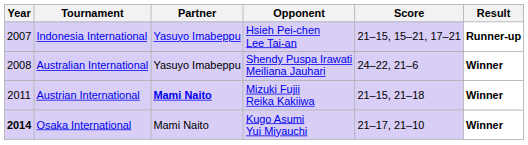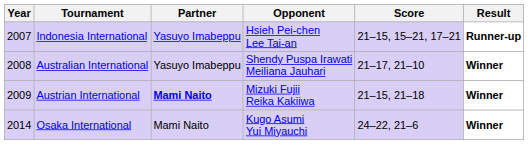Australian International | Score: 24–22, 21–6 -> 21–17, 21–10
Austrian International | Year: 2011 -> 2009
Osaka International | Year: bold -> normal
Osaka International | Score: 21–17, 21–10 -> 24–22, 21–6
